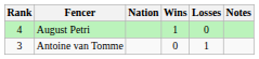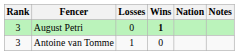columns swapped: Nation <-> Losses
August Petri | Rank: 4 -> 3
August Petri | Wins: normal -> bold
